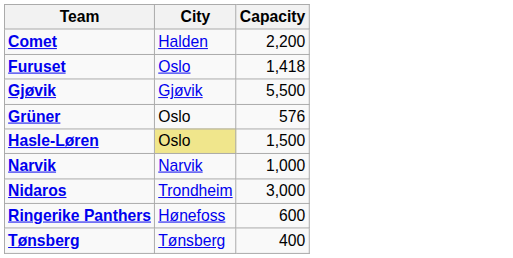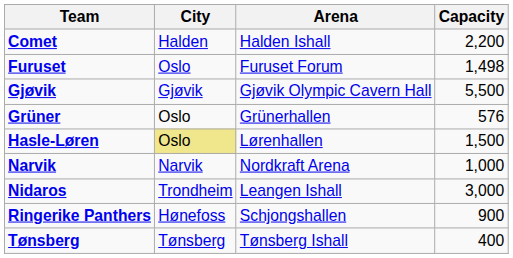+ column: Arena | Halden Ishall | Furuset Forum | Gjøvik Olympic Cavern Hall | Grünerhallen | Lørenhallen | Nordkraft Arena | Leangen Ishall | Schjongshallen | Tønsberg Ishall
Furuset | Capacity: 1,418 -> 1,498
Ringerike Panthers | Capacity: 600 -> 900
